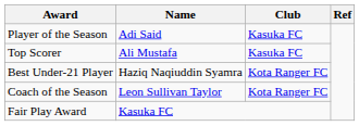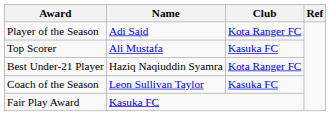Player of the Season | Club: Kasuka FC -> Kota Ranger FC
Coach of the Season | Club: Kota Ranger FC -> Kasuka FC
